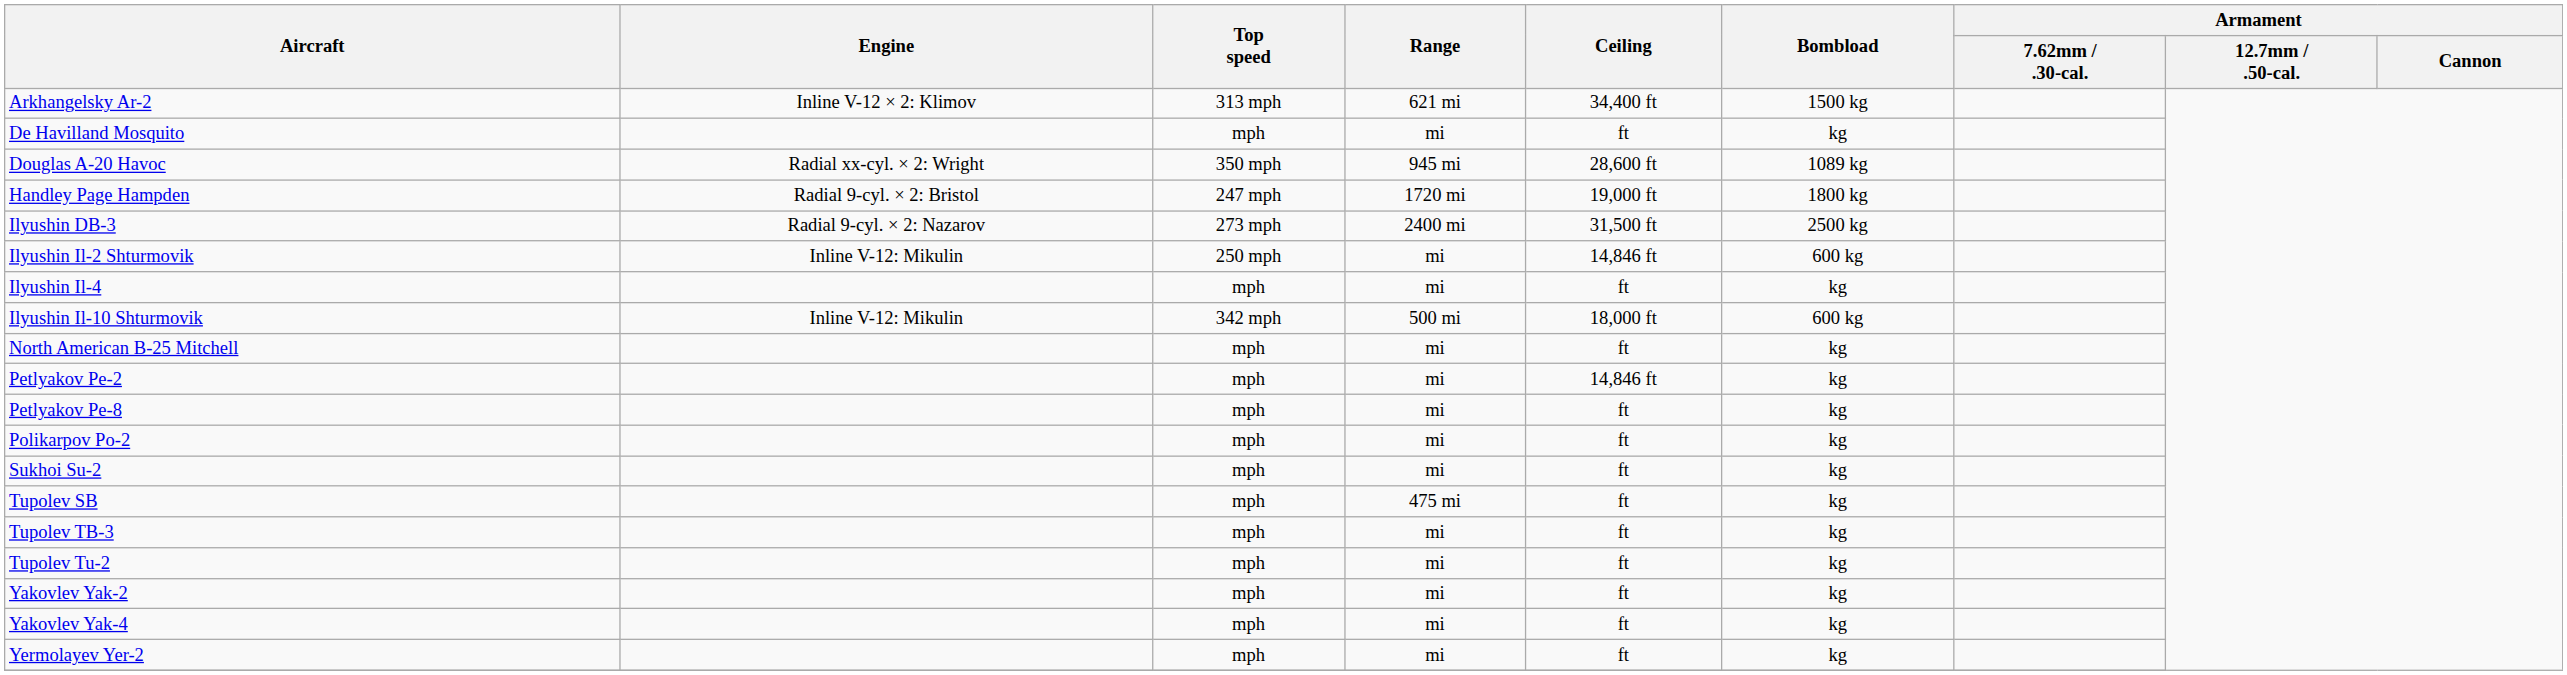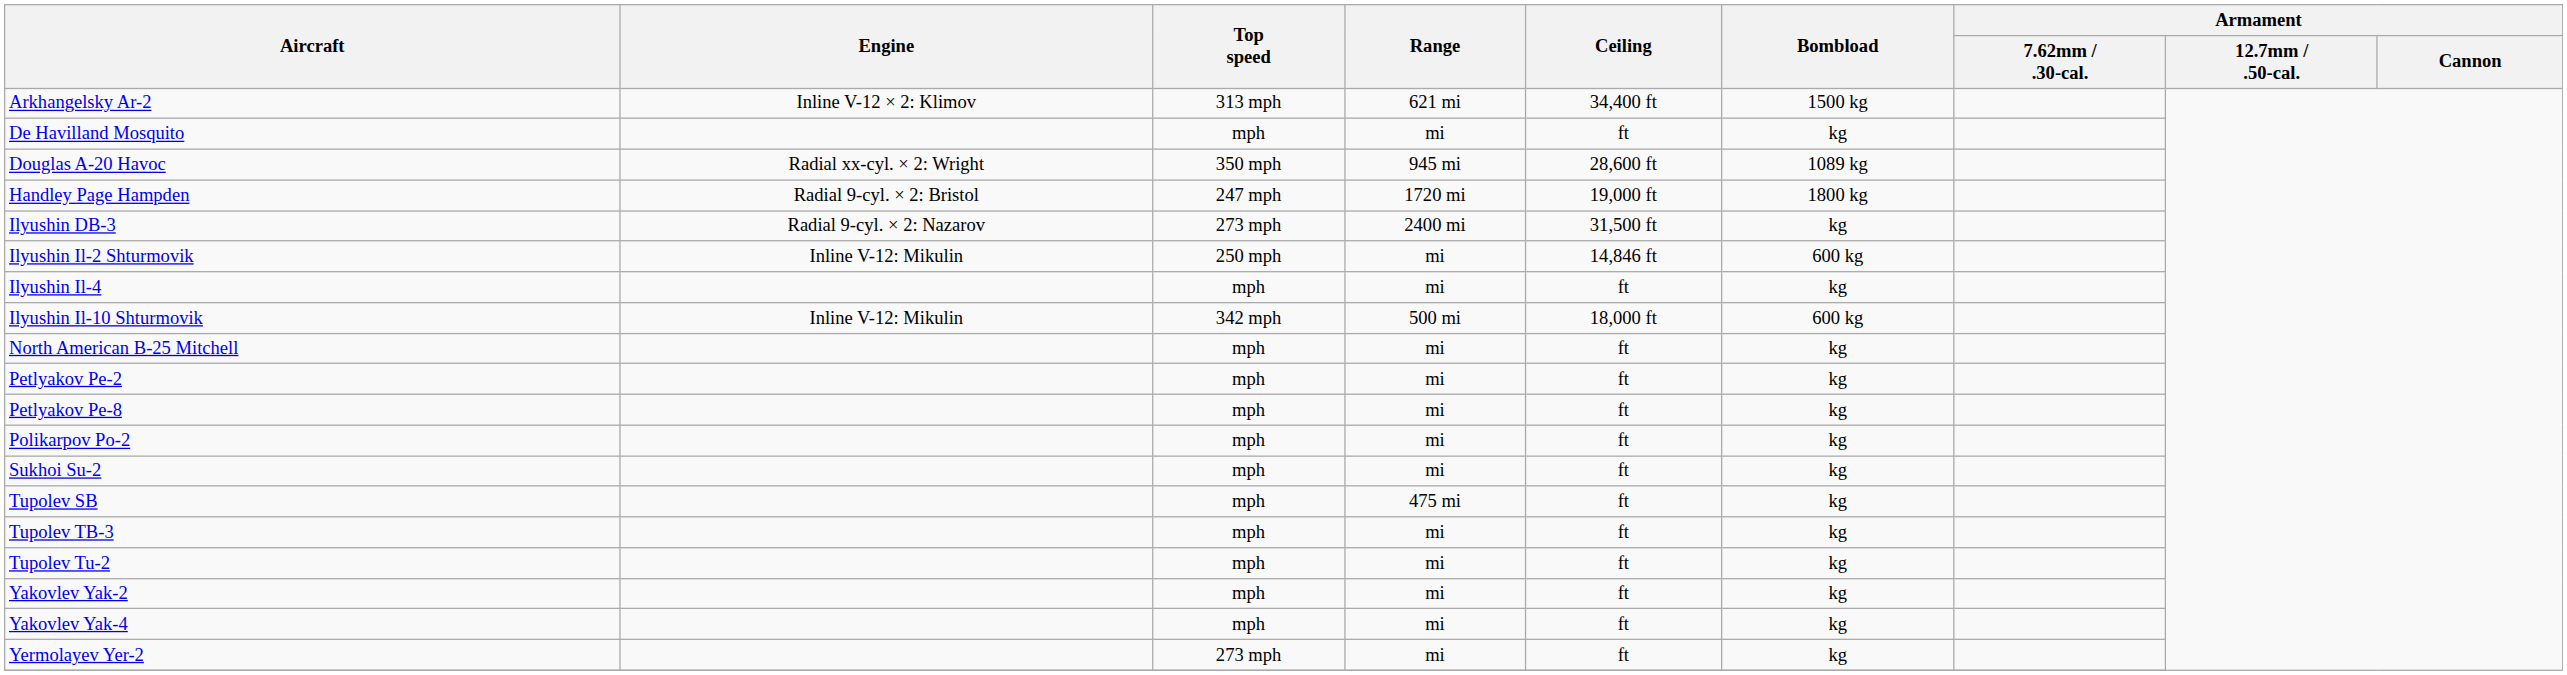Ilyushin DB-3 | Bombload: 2500 kg -> kg
Petlyakov Pe-2 | Ceiling: 14,846 ft -> ft
Yermolayev Yer-2 | Top speed: mph -> 273 mph
